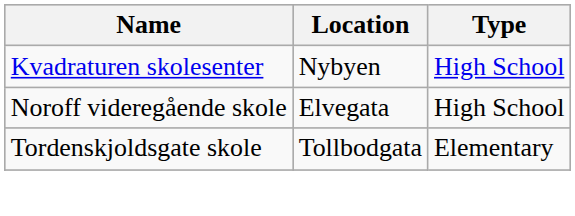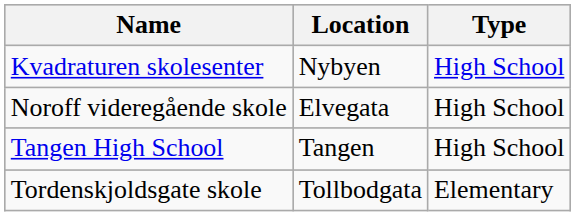+ row: Tangen High School | Tangen | High School
